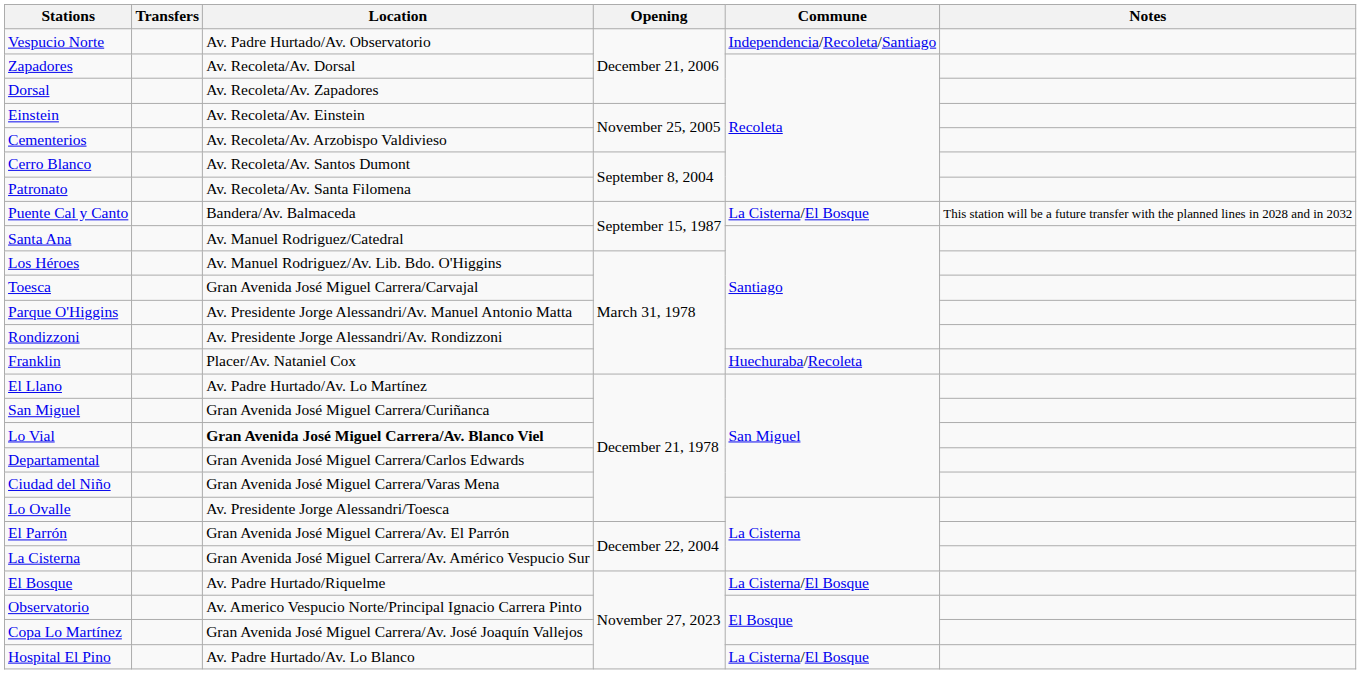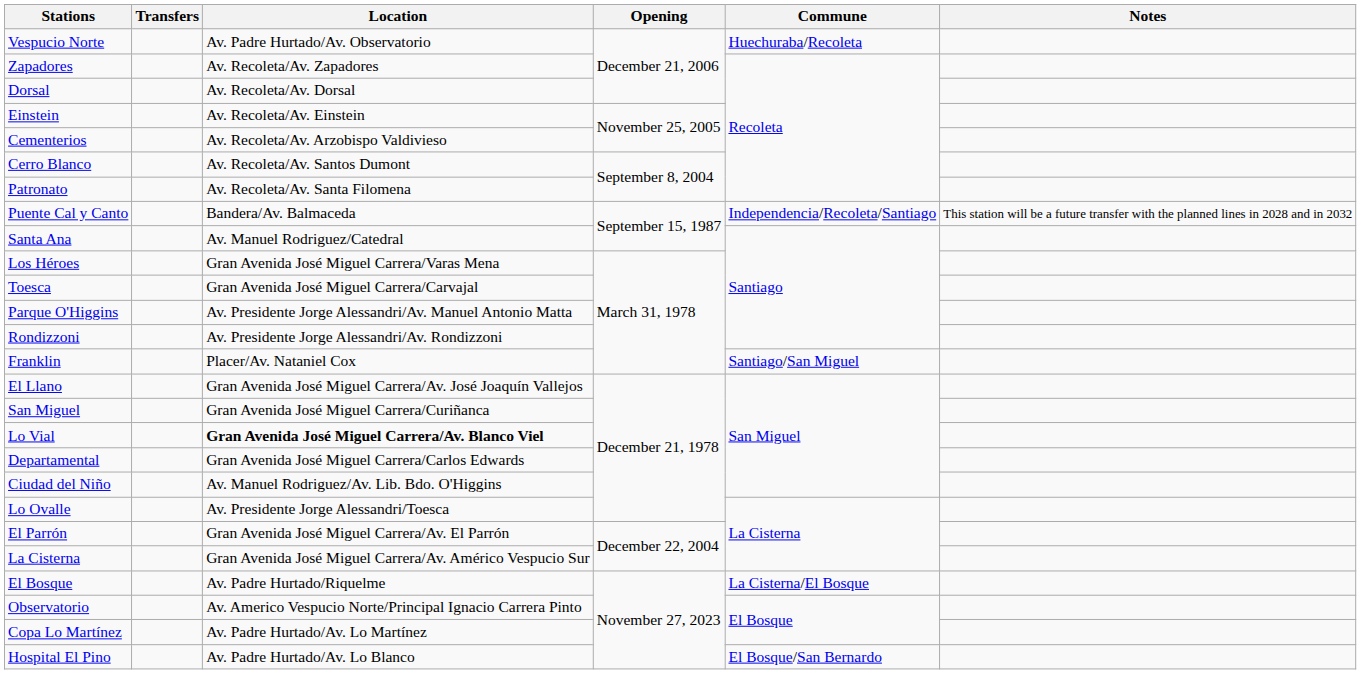Vespucio Norte | Commune: Independencia/Recoleta/Santiago -> Huechuraba/Recoleta
Zapadores | Location: Av. Recoleta/Av. Dorsal -> Av. Recoleta/Av. Zapadores
Dorsal | Location: Av. Recoleta/Av. Zapadores -> Av. Recoleta/Av. Dorsal
Puente Cal y Canto | Commune: La Cisterna/El Bosque -> Independencia/Recoleta/Santiago
Los Héroes | Location: Av. Manuel Rodriguez/Av. Lib. Bdo. O'Higgins -> Gran Avenida José Miguel Carrera/Varas Mena
Franklin | Commune: Huechuraba/Recoleta -> Santiago/San Miguel
El Llano | Location: Av. Padre Hurtado/Av. Lo Martínez -> Gran Avenida José Miguel Carrera/Av. José Joaquín Vallejos
Ciudad del Niño | Location: Gran Avenida José Miguel Carrera/Varas Mena -> Av. Manuel Rodriguez/Av. Lib. Bdo. O'Higgins
Copa Lo Martínez | Location: Gran Avenida José Miguel Carrera/Av. José Joaquín Vallejos -> Av. Padre Hurtado/Av. Lo Martínez
Hospital El Pino | Commune: La Cisterna/El Bosque -> El Bosque/San Bernardo
